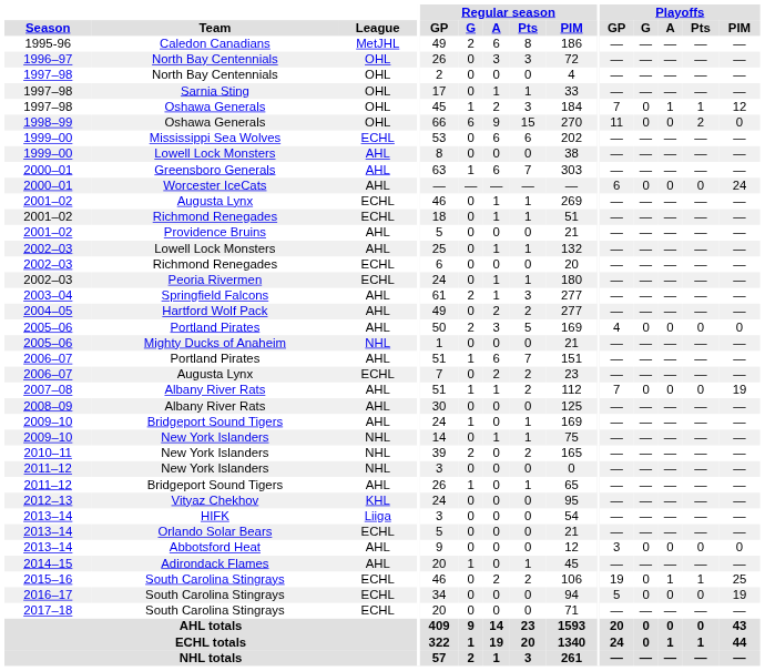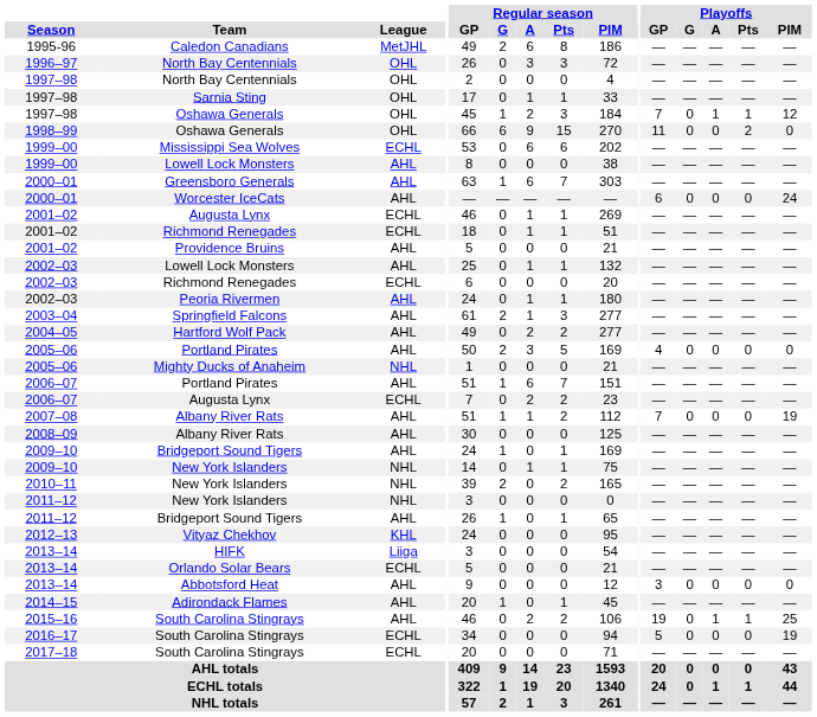Peoria Rivermen | League: ECHL -> AHL
2015–16 / South Carolina Stingrays | League: ECHL -> AHL
